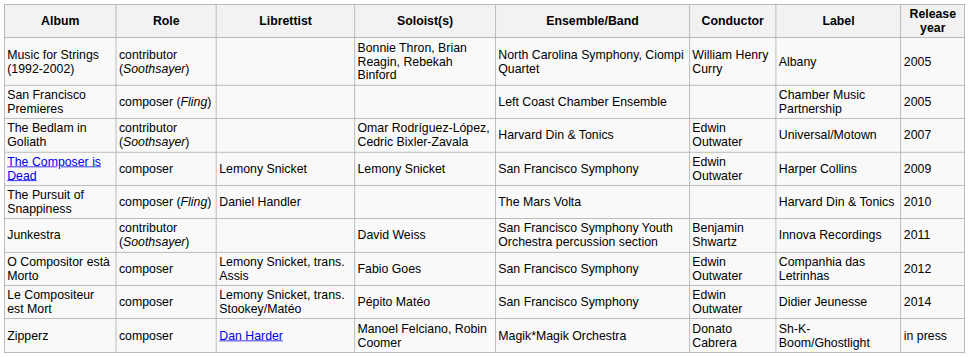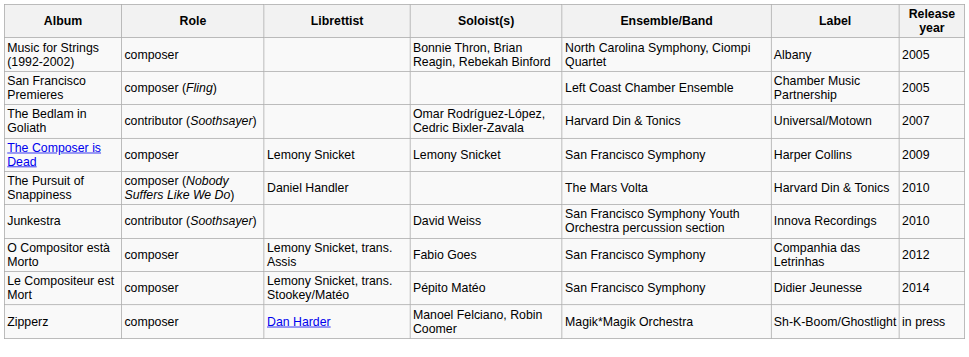- column: Conductor | William Henry Curry | Edwin Outwater | Edwin Outwater | Benjamin Shwartz | Edwin Outwater | Edwin Outwater | Donato Cabrera
Music for Strings (1992-2002) | Role: contributor (Soothsayer) -> composer
The Pursuit of Snappiness | Role: composer (Fling) -> composer (Nobody Suffers Like We Do)
Junkestra | Release year: 2011 -> 2010
